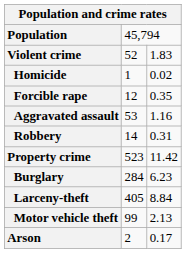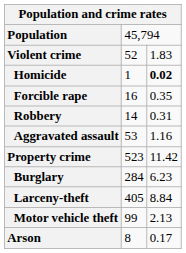Homicide | column 3: normal -> bold
Forcible rape | column 2: 12 -> 16
rows swapped: Robbery <-> Aggravated assault
Arson | column 2: 2 -> 8
